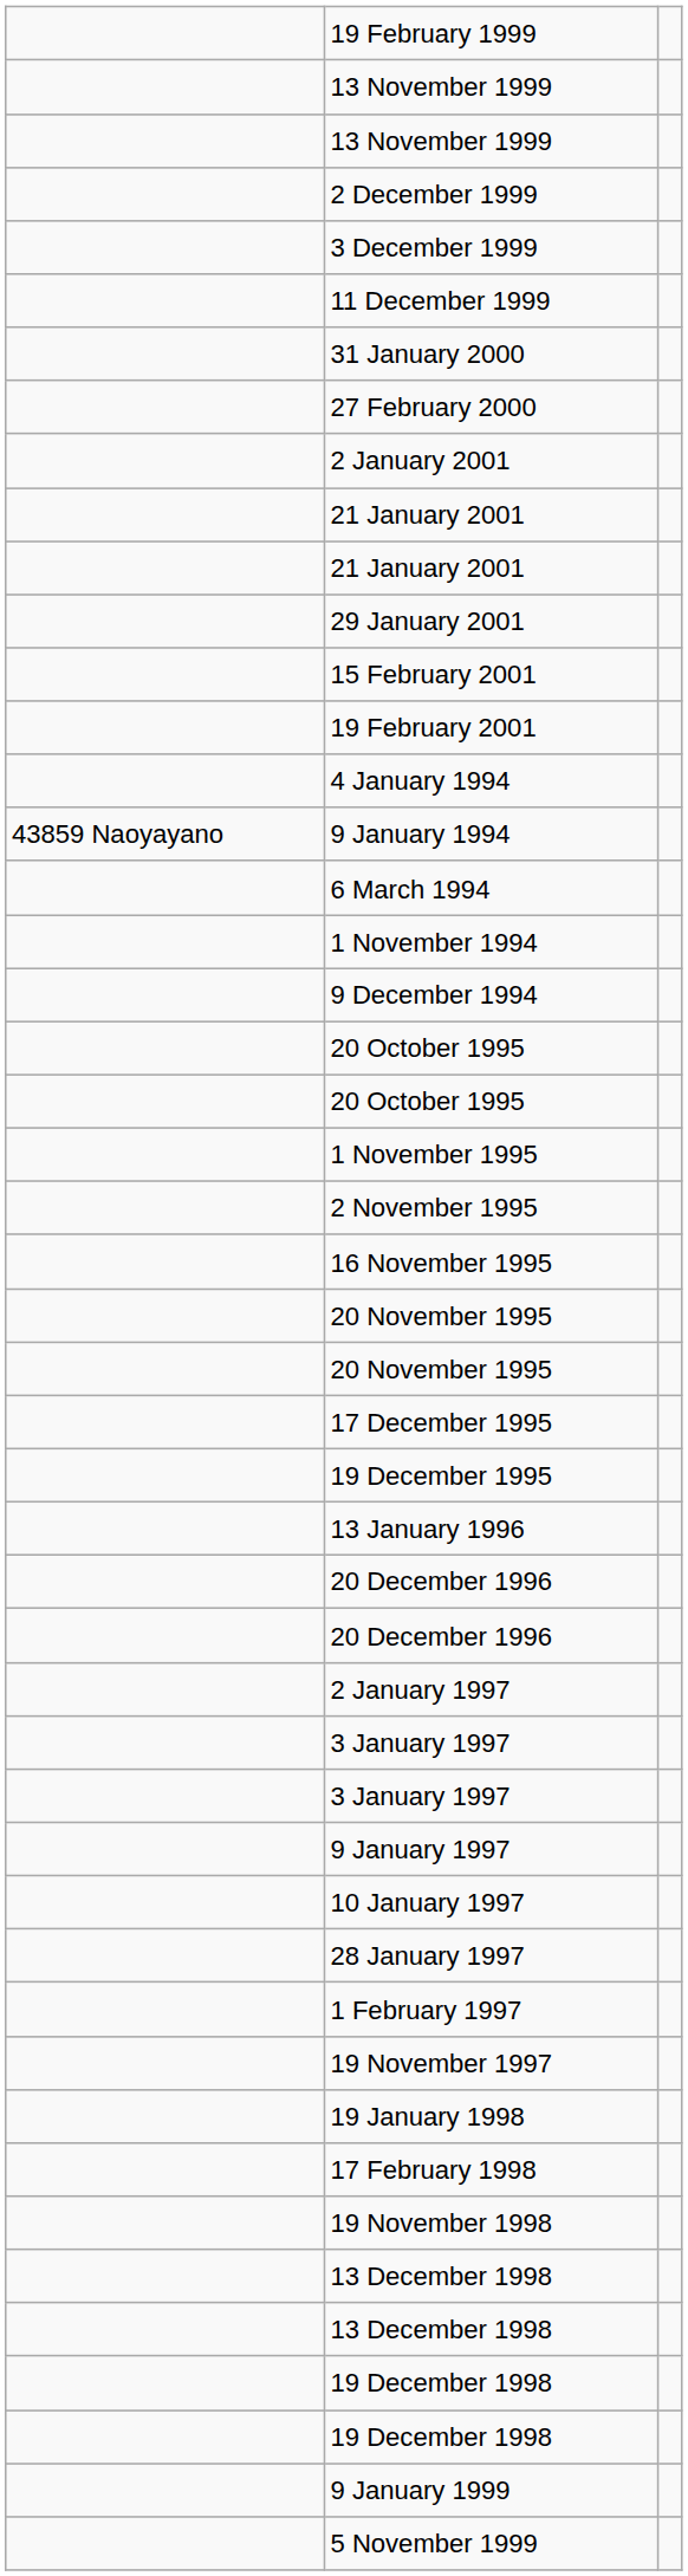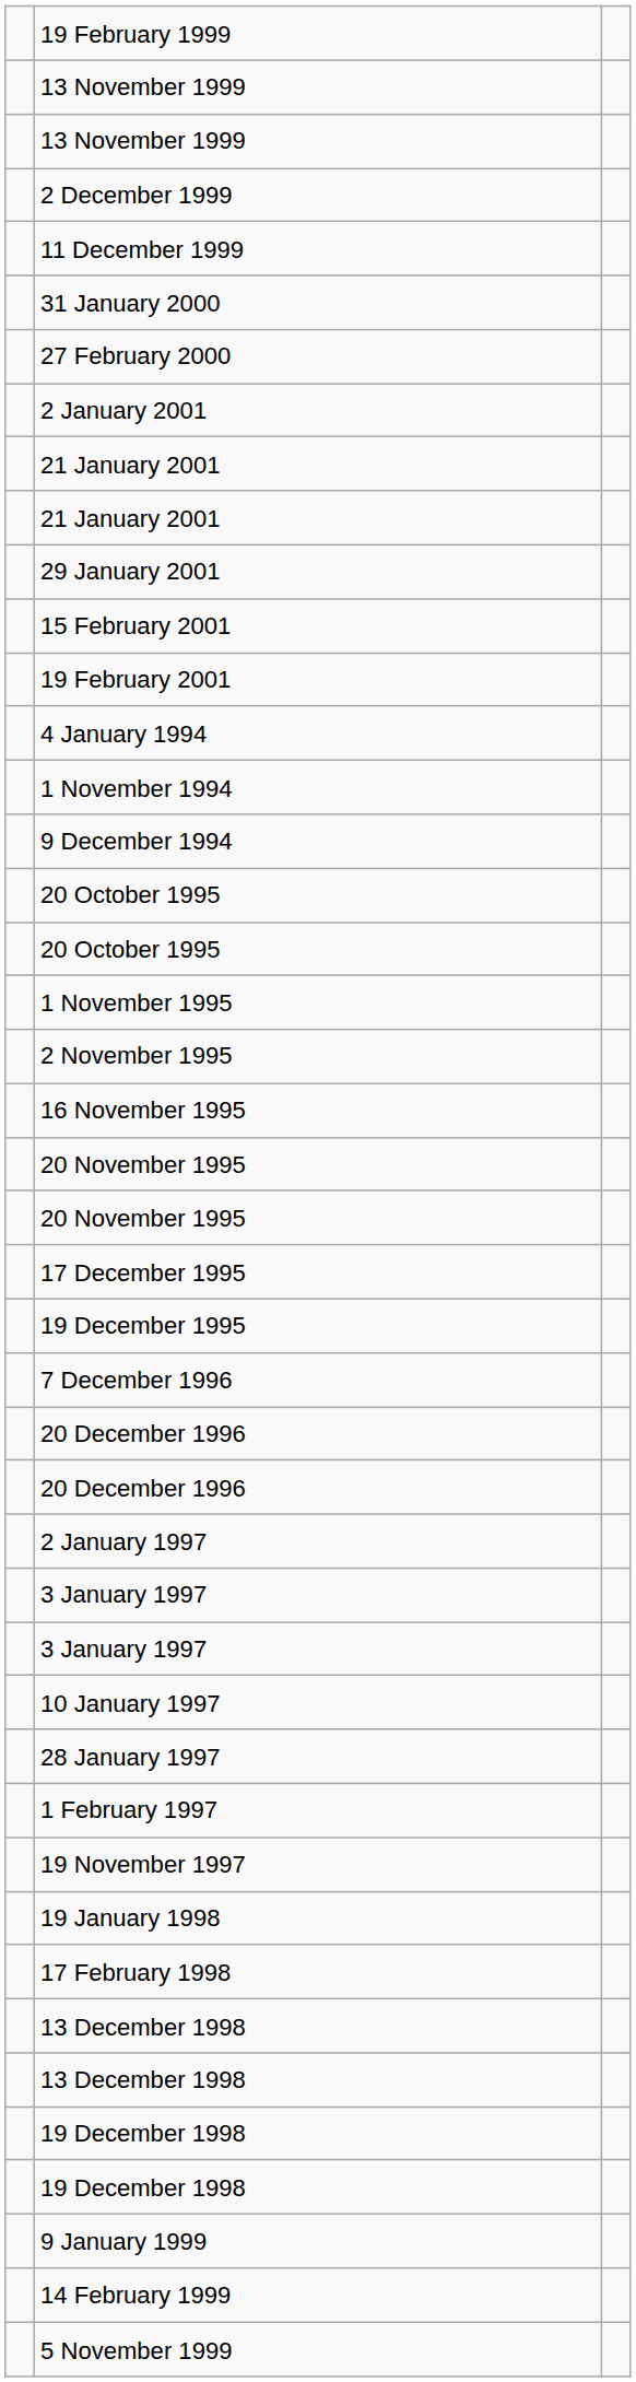- row: 3 December 1999
- row: 43859 Naoyayano | 9 January 1994
- row: 6 March 1994
- row: 13 January 1996
+ row: 7 December 1996
- row: 9 January 1997
- row: 19 November 1998
+ row: 14 February 1999
